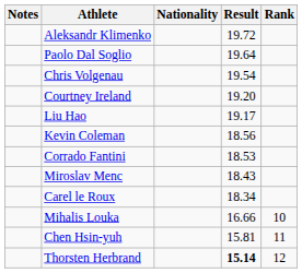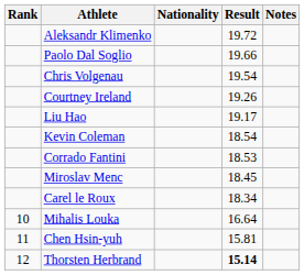columns swapped: Rank <-> Notes
Paolo Dal Soglio | Result: 19.64 -> 19.66
Courtney Ireland | Result: 19.20 -> 19.26
Kevin Coleman | Result: 18.56 -> 18.54
Miroslav Menc | Result: 18.43 -> 18.45
Mihalis Louka | Result: 16.66 -> 16.64
